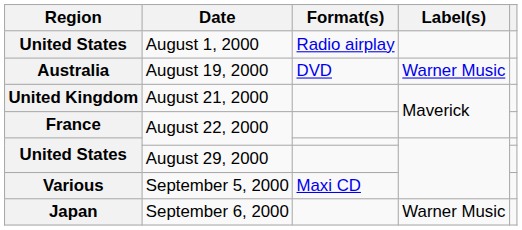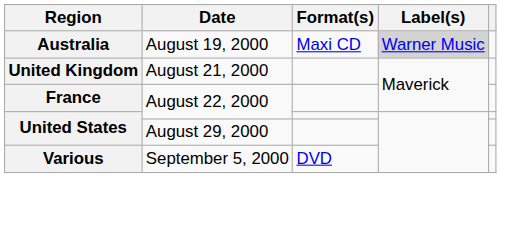- row: United States | August 1, 2000 | Radio airplay
August 19, 2000 | Format(s): DVD -> Maxi CD
August 19, 2000 | Label(s): no background -> lightgrey background
September 5, 2000 | Format(s): Maxi CD -> DVD
- row: Japan | September 6, 2000 | Warner Music
